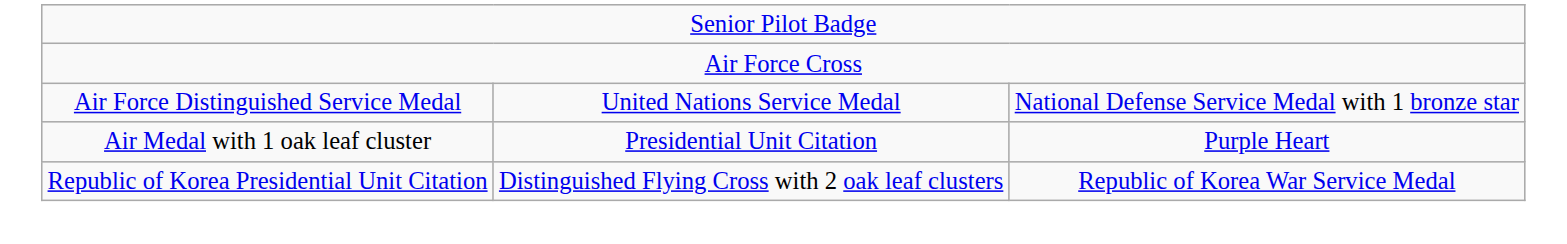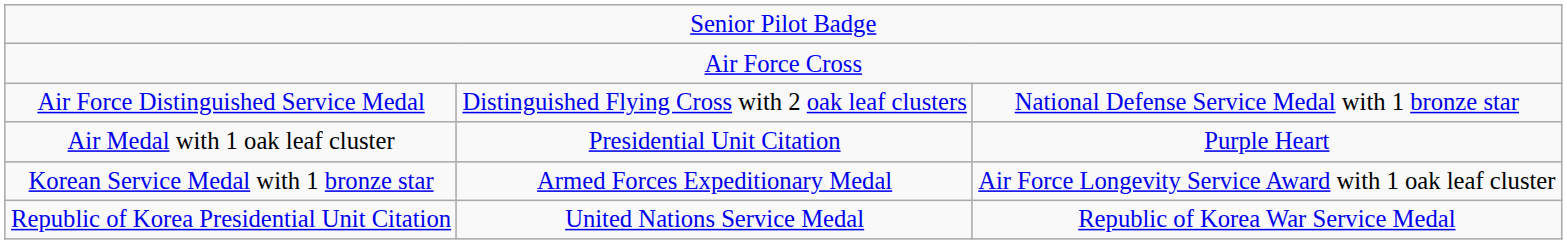Air Force Distinguished Service Medal | column 2: United Nations Service Medal -> Distinguished Flying Cross with 2 oak leaf clusters
+ row: Korean Service Medal with 1 bronze star | Armed Forces Expeditionary Medal | Air Force Longevity Service Award with 1 oak leaf cluster
Republic of Korea Presidential Unit Citation | column 2: Distinguished Flying Cross with 2 oak leaf clusters -> United Nations Service Medal
